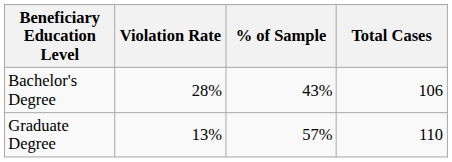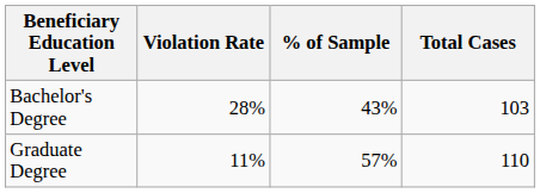Bachelor's Degree | Total Cases: 106 -> 103
Graduate Degree | Violation Rate: 13% -> 11%
